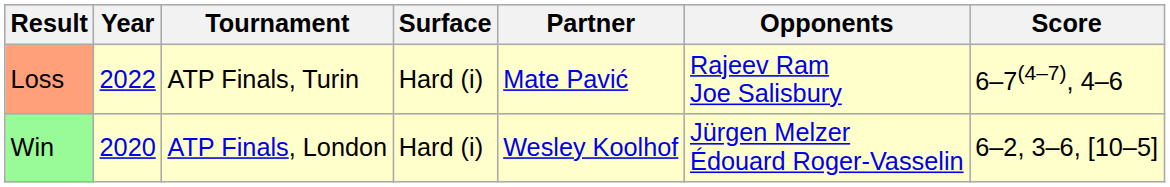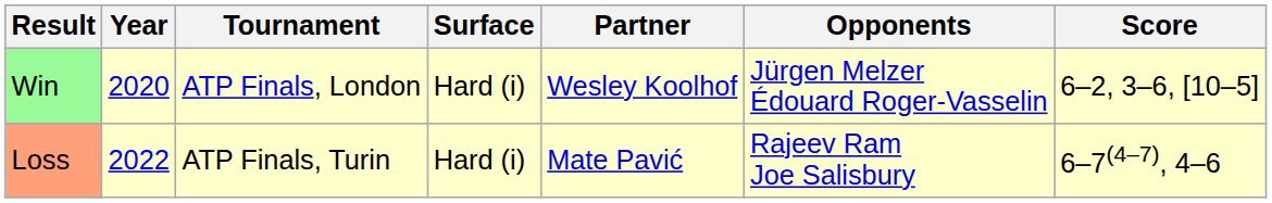rows swapped: Win <-> Loss
